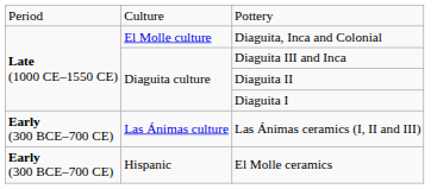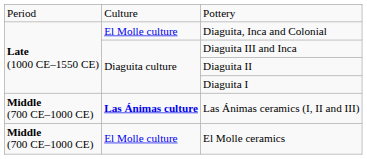Las Ánimas ceramics (I, II and III) | column 1: Early (300 BCE–700 CE) -> Middle (700 CE–1000 CE)
Las Ánimas ceramics (I, II and III) | column 2: normal -> bold
El Molle ceramics | column 1: Early (300 BCE–700 CE) -> Middle (700 CE–1000 CE)
El Molle ceramics | column 2: Hispanic -> El Molle culture
